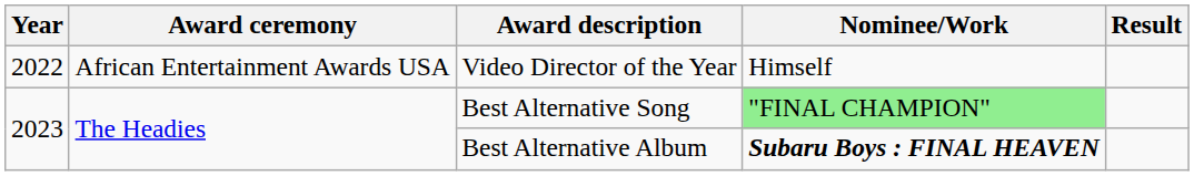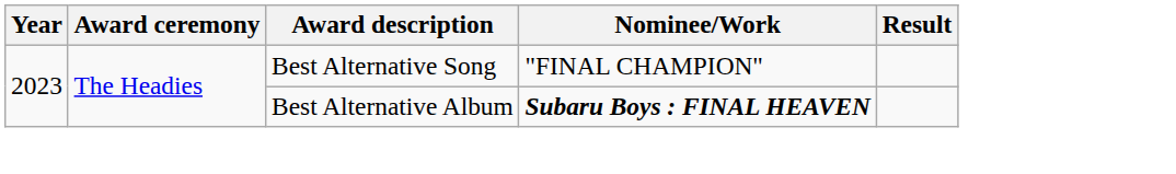- row: 2022 | African Entertainment Awards USA | Video Director of the Year | Himself
Best Alternative Song | Nominee/Work: lightgreen background -> no background
